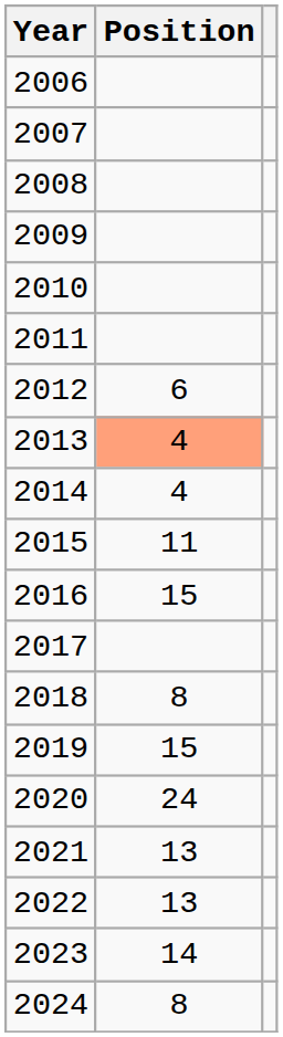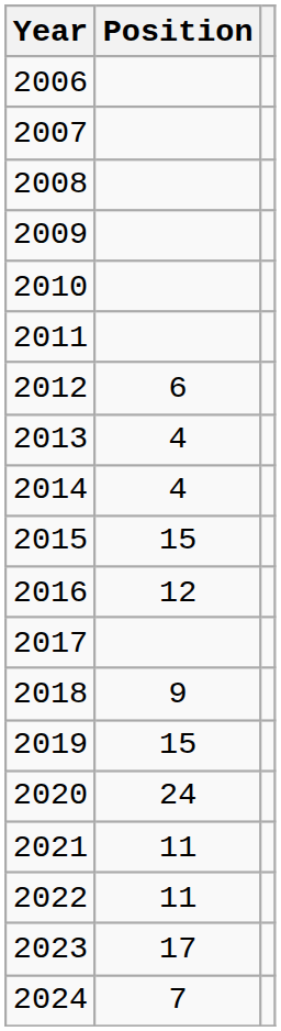2013 | Position: lightsalmon background -> no background
2015 | Position: 11 -> 15
2016 | Position: 15 -> 12
2018 | Position: 8 -> 9
2021 | Position: 13 -> 11
2022 | Position: 13 -> 11
2023 | Position: 14 -> 17
2024 | Position: 8 -> 7
